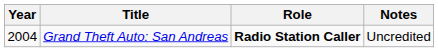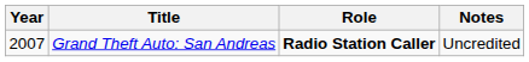Grand Theft Auto: San Andreas | Year: 2004 -> 2007
